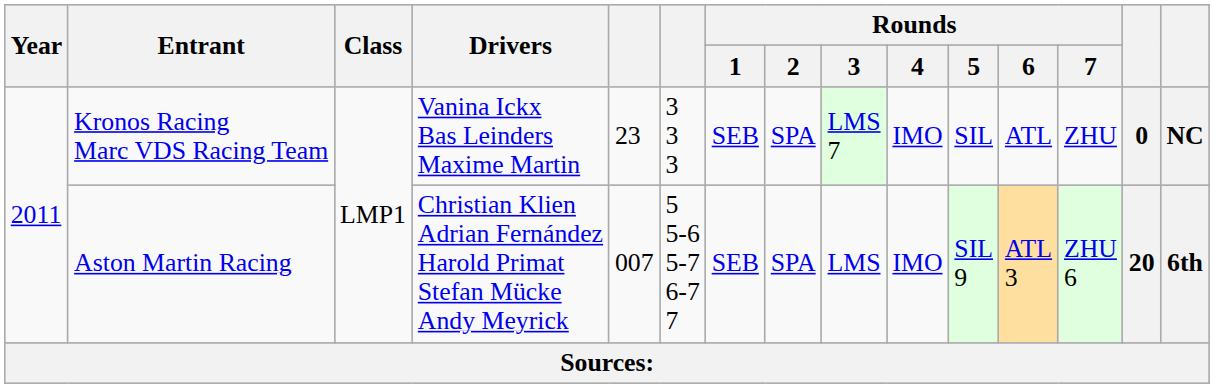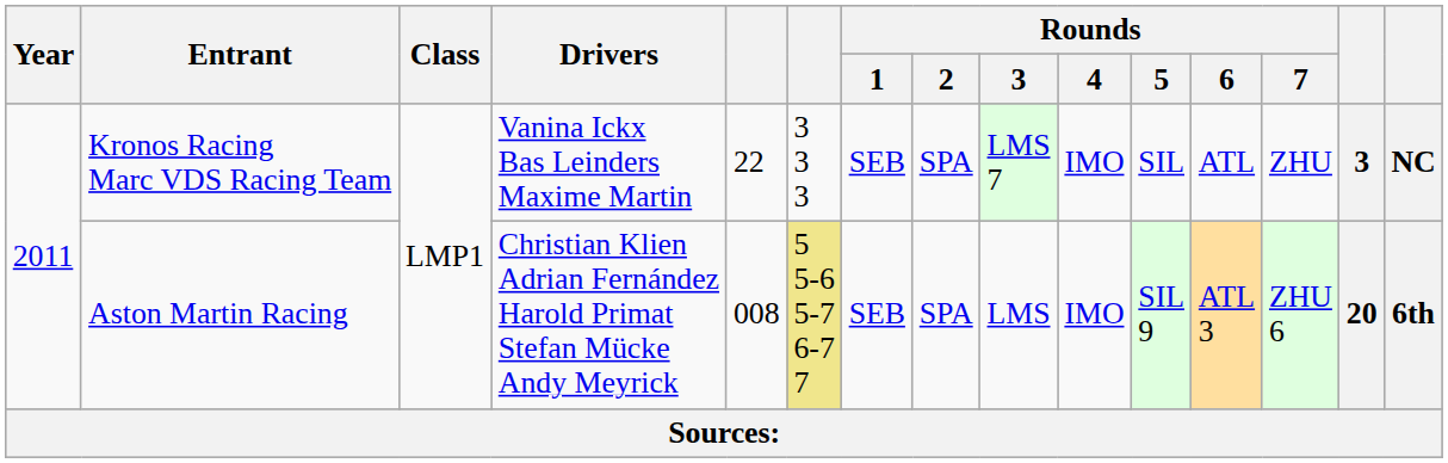Kronos Racing Marc VDS Racing Team | column 5: 23 -> 22
Kronos Racing Marc VDS Racing Team | column 14: 0 -> 3
Aston Martin Racing | column 5: 007 -> 008
Aston Martin Racing | column 6: no background -> khaki background
